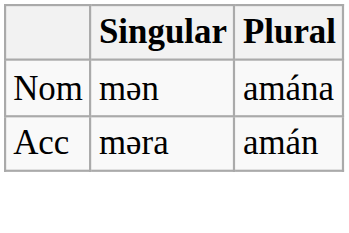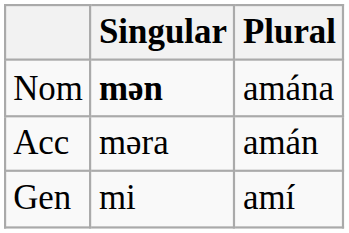Nom | Singular: normal -> bold
+ row: Gen | mi | amí
